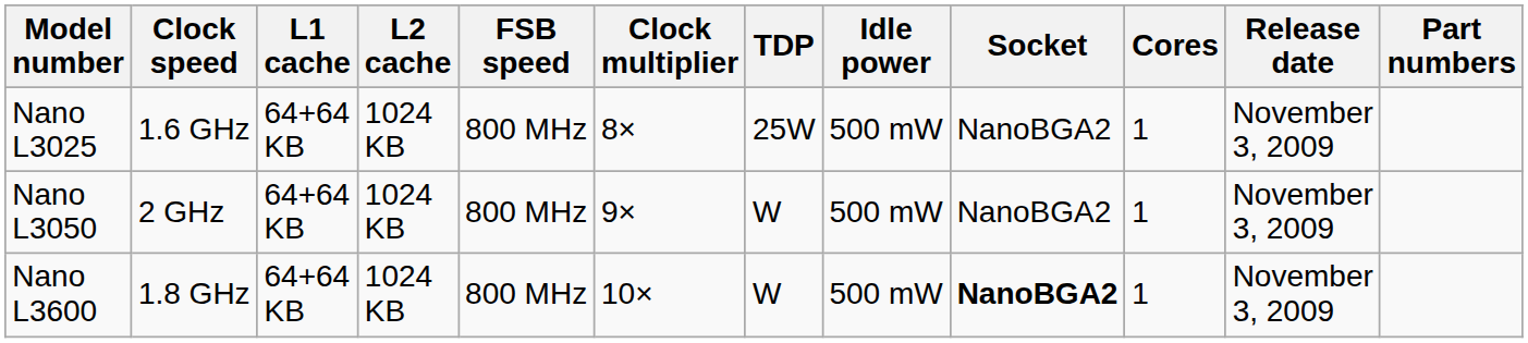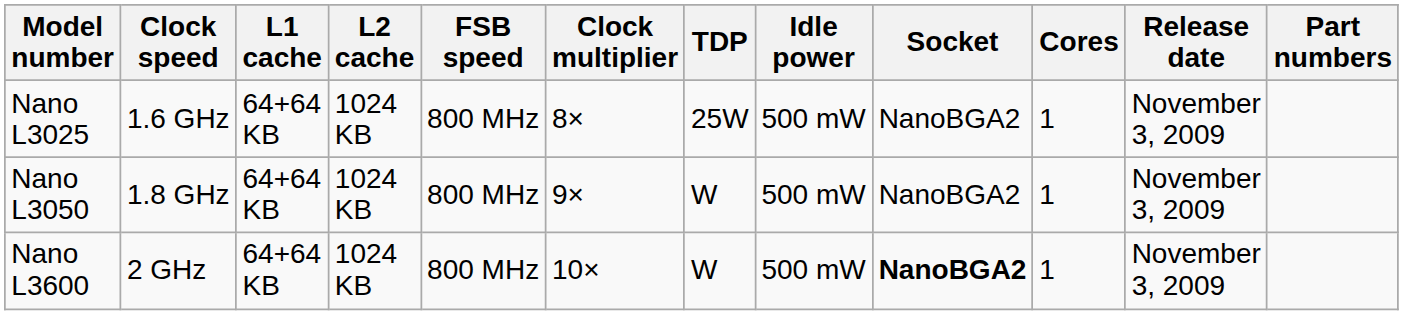Nano L3050 | Clock speed: 2 GHz -> 1.8 GHz
Nano L3600 | Clock speed: 1.8 GHz -> 2 GHz
